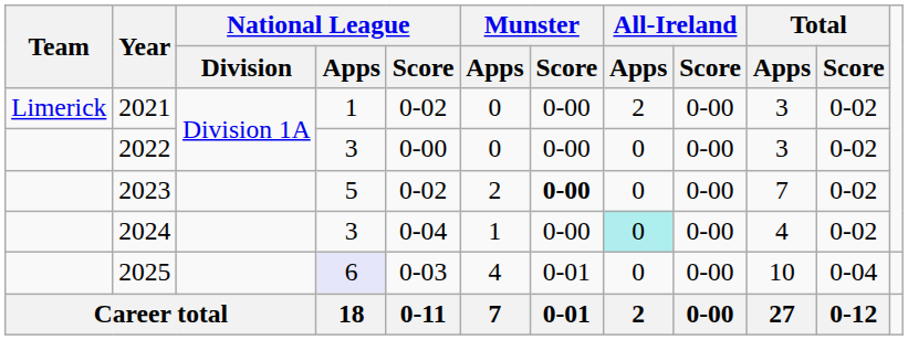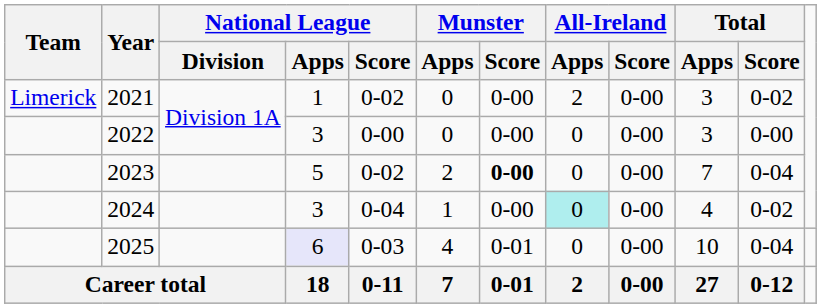2022 | Total / Score: 0-02 -> 0-00
2023 | Total / Score: 0-02 -> 0-04
